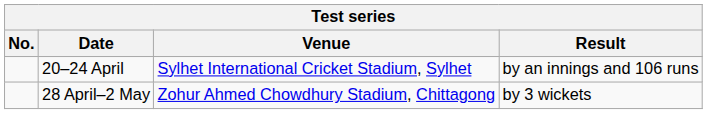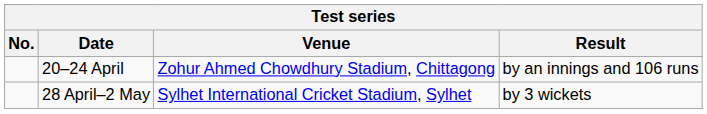20–24 April | Venue: Sylhet International Cricket Stadium, Sylhet -> Zohur Ahmed Chowdhury Stadium, Chittagong
28 April–2 May | Venue: Zohur Ahmed Chowdhury Stadium, Chittagong -> Sylhet International Cricket Stadium, Sylhet
